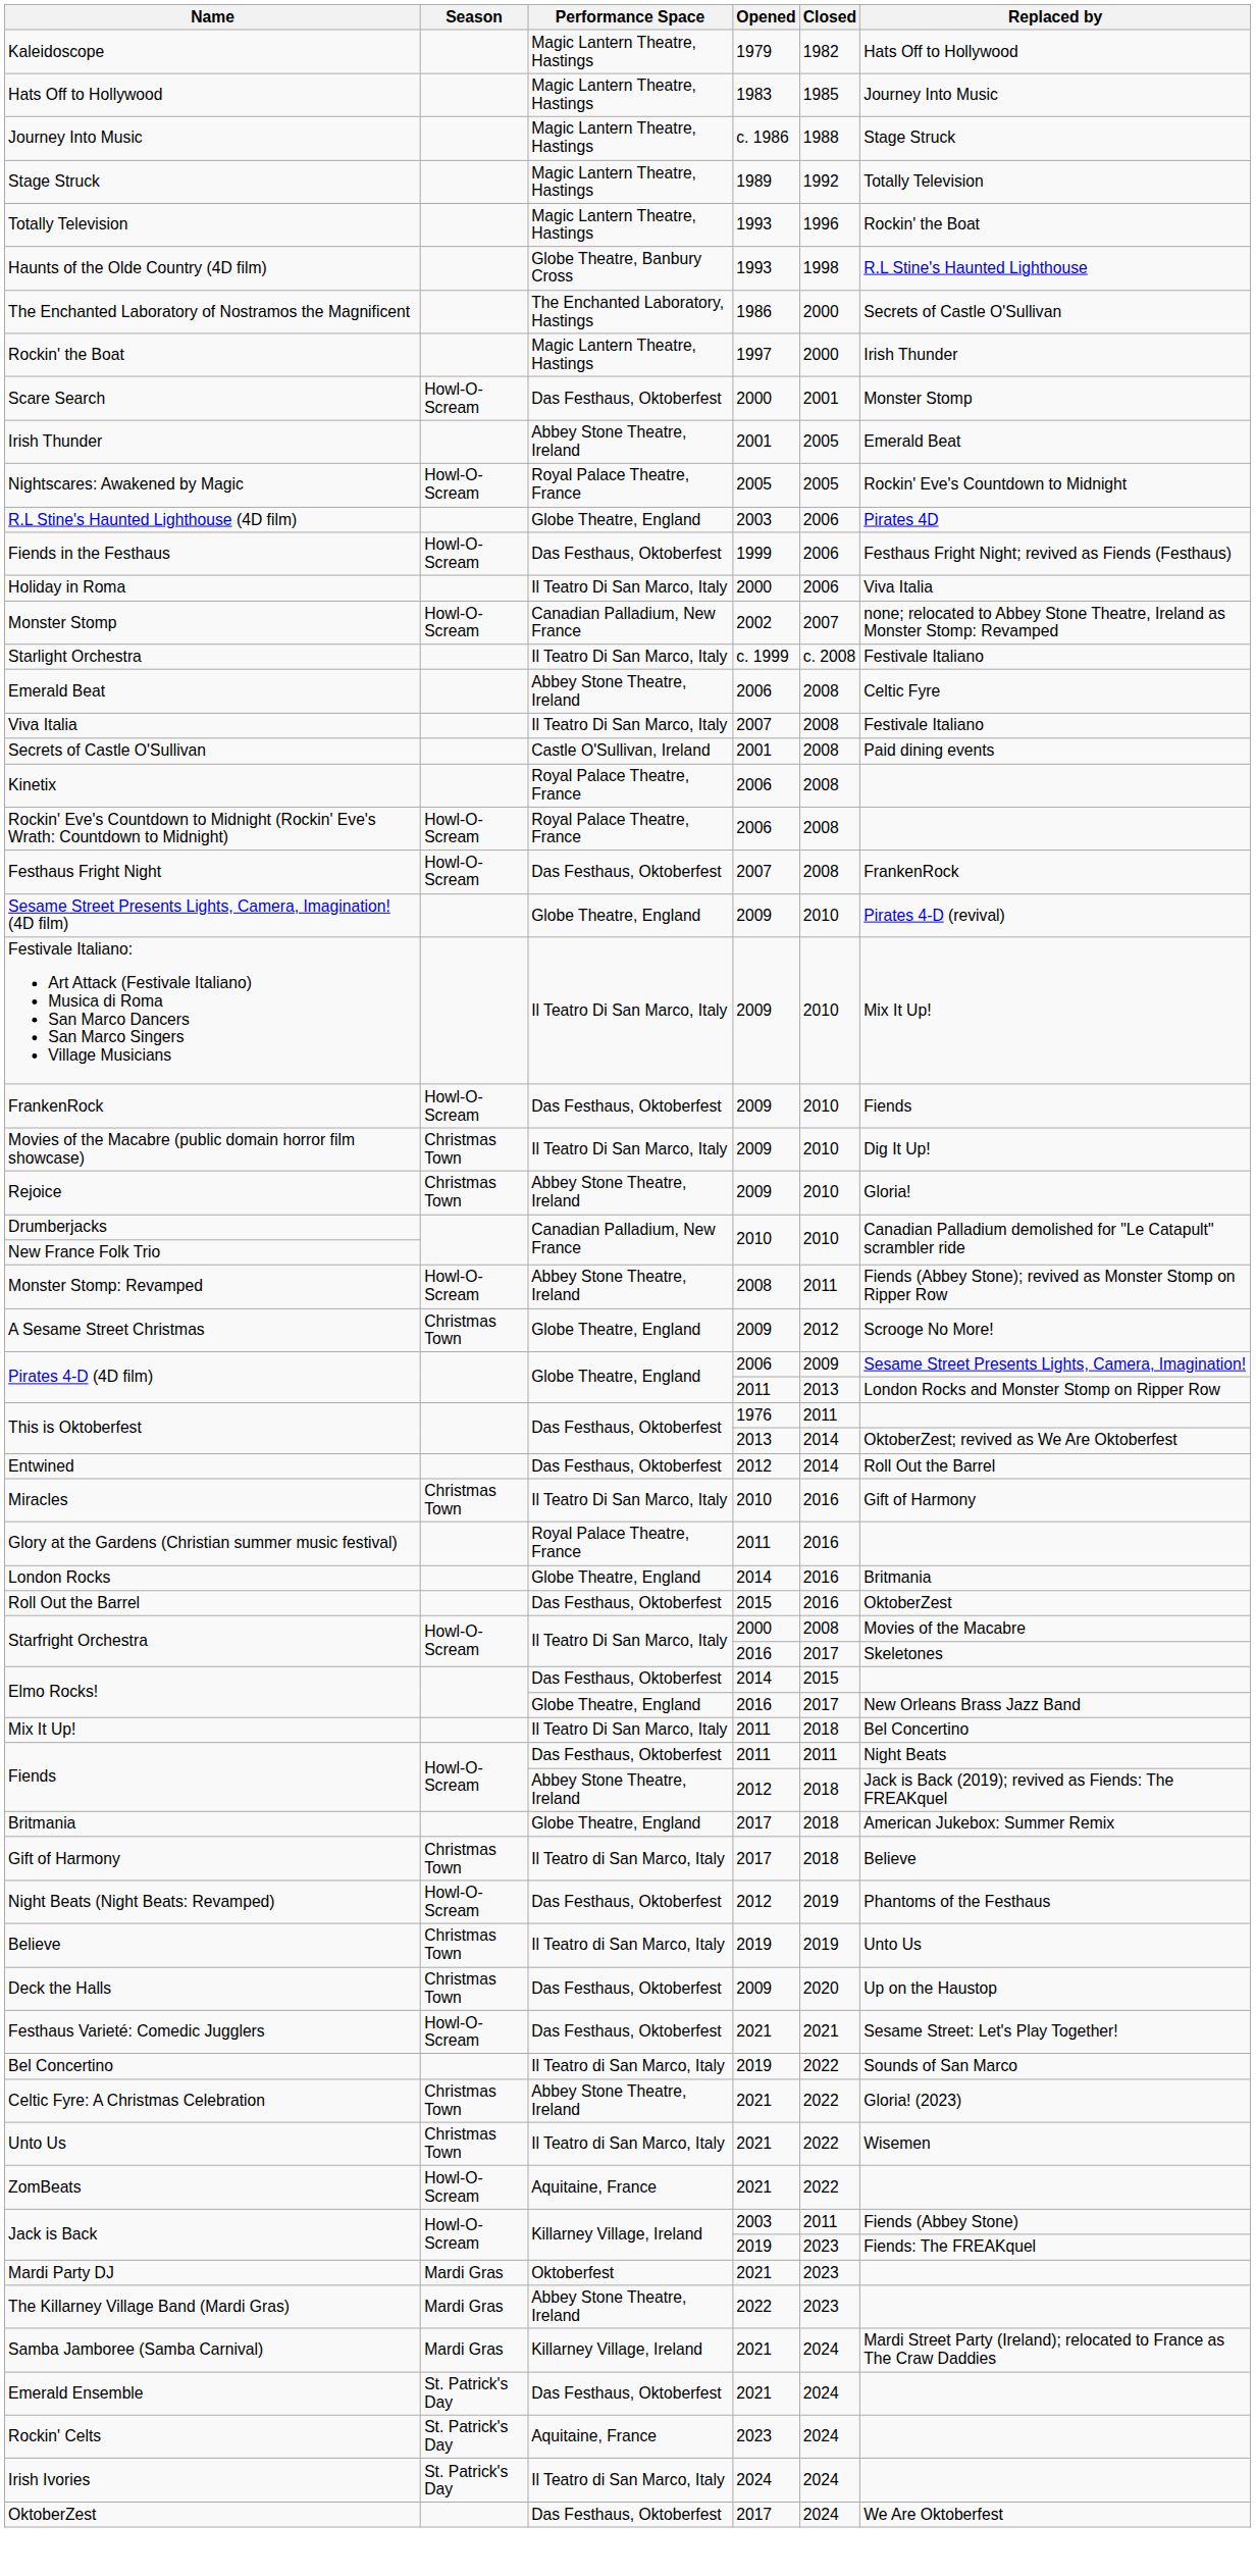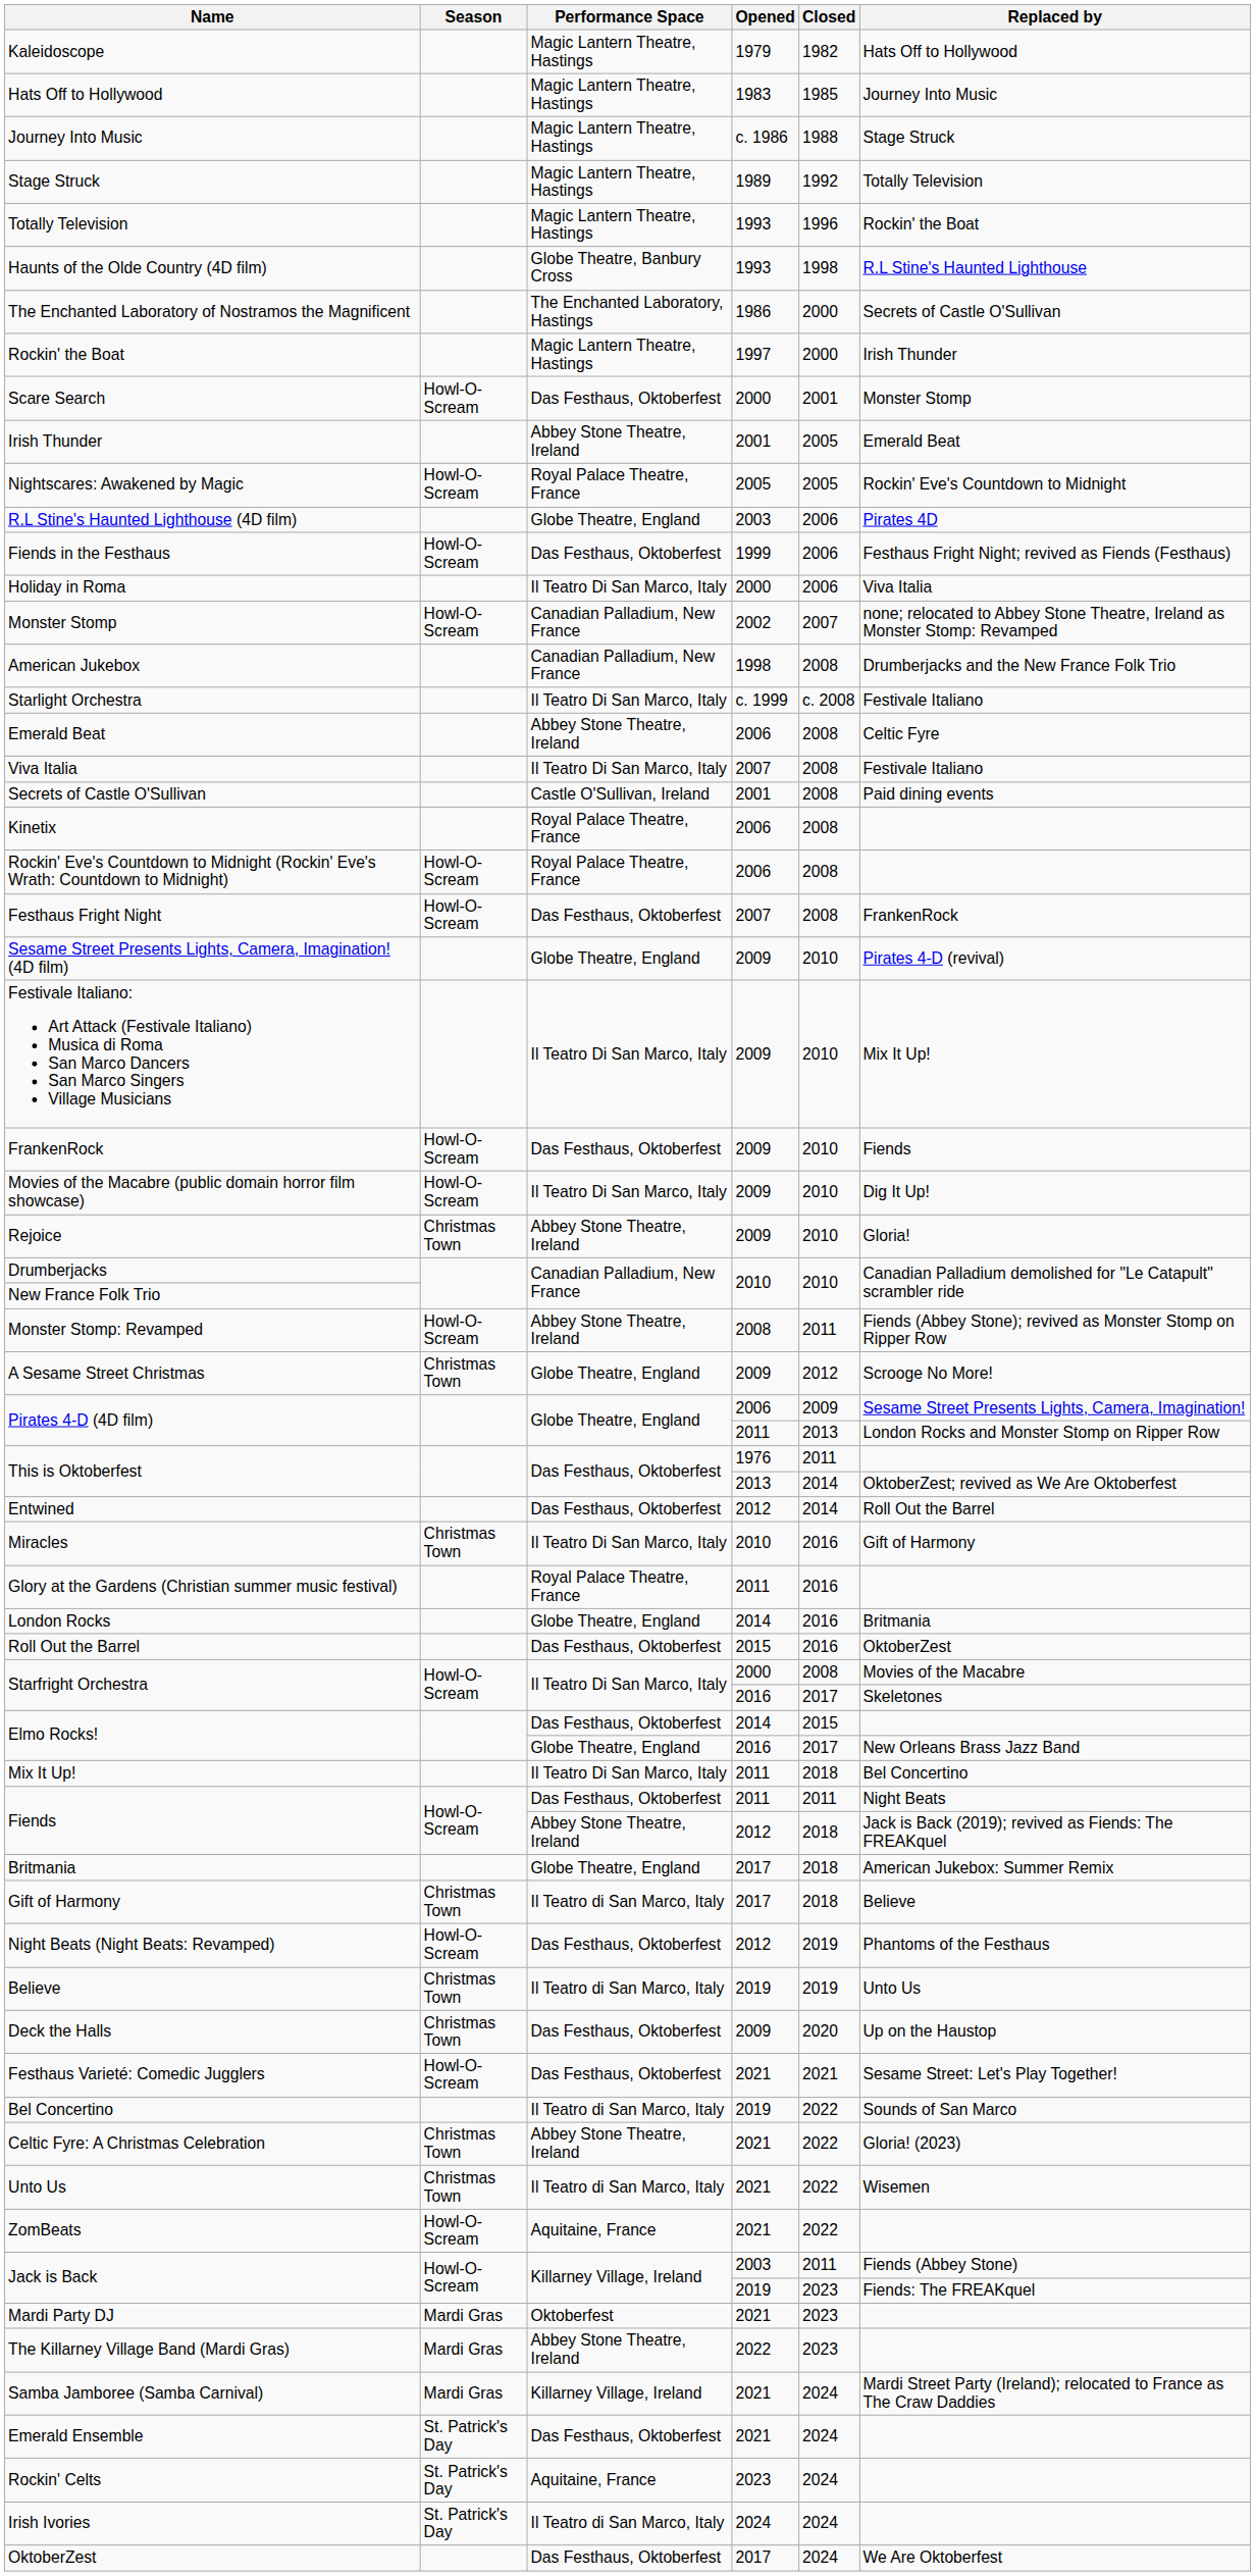+ row: American Jukebox | Canadian Palladium, New France | 1998 | 2008 | Drumberjacks and the New France Folk Trio
Movies of the Macabre (public domain horror film showcase) | Season: Christmas Town -> Howl-O-Scream
